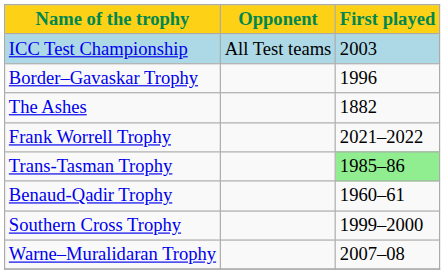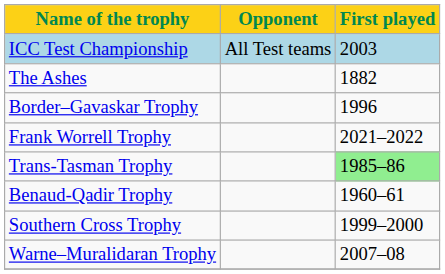rows swapped: The Ashes <-> Border–Gavaskar Trophy
